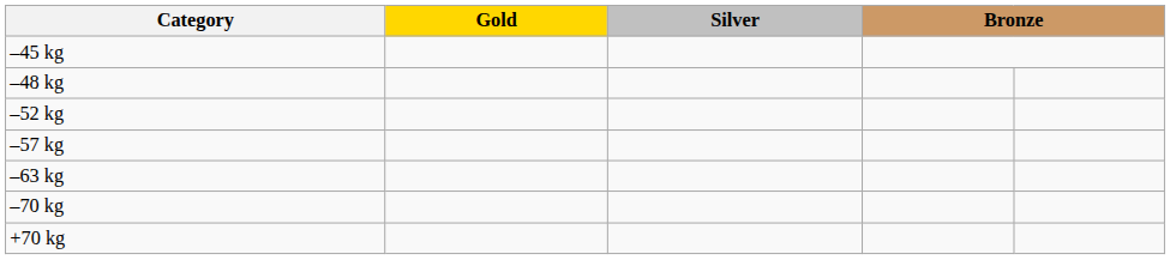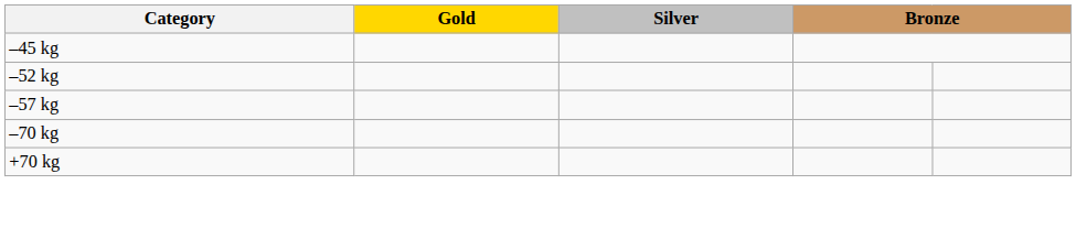- row: –48 kg
- row: –63 kg
